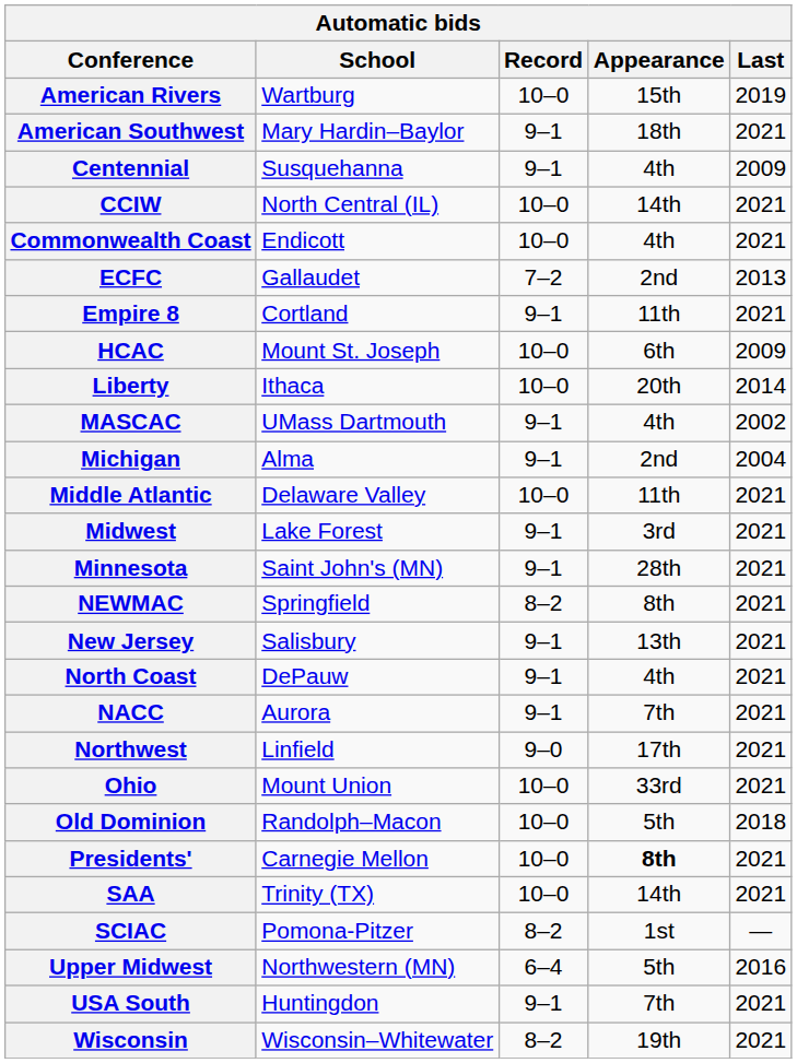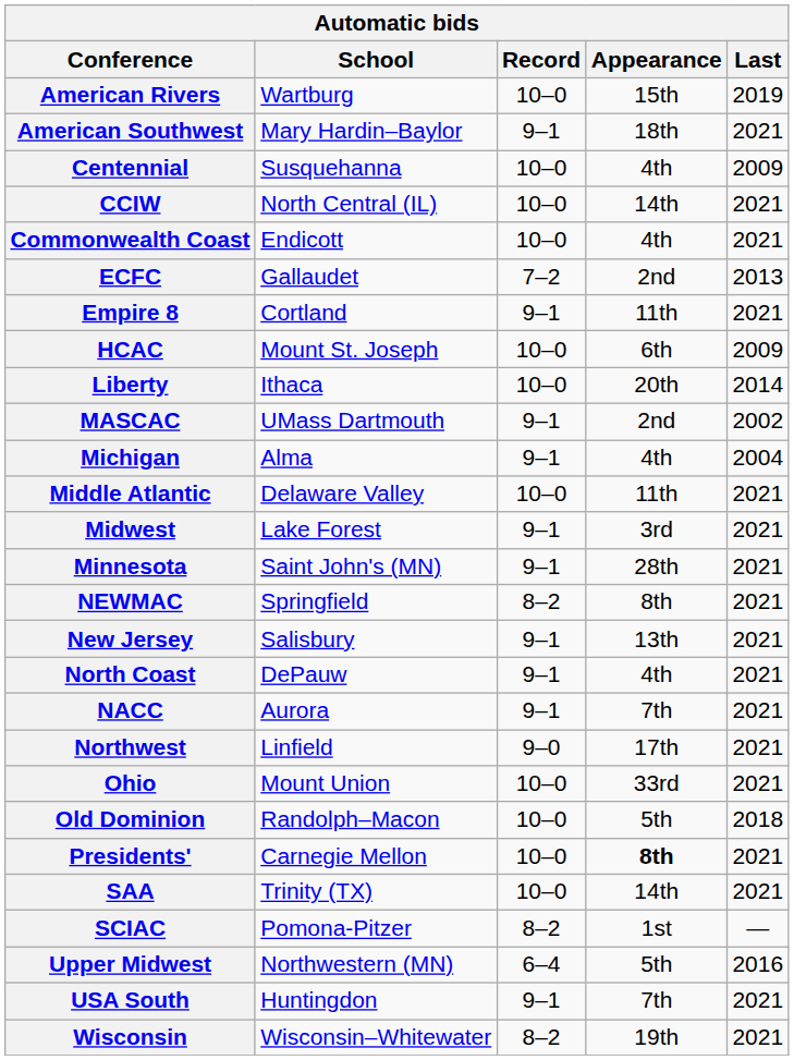Centennial | Record: 9–1 -> 10–0
MASCAC | Appearance: 4th -> 2nd
Michigan | Appearance: 2nd -> 4th
